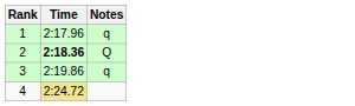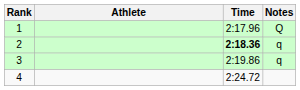+ column: Athlete
1 | Notes: q -> Q
2 | Notes: Q -> q
4 | Time: khaki background -> no background
